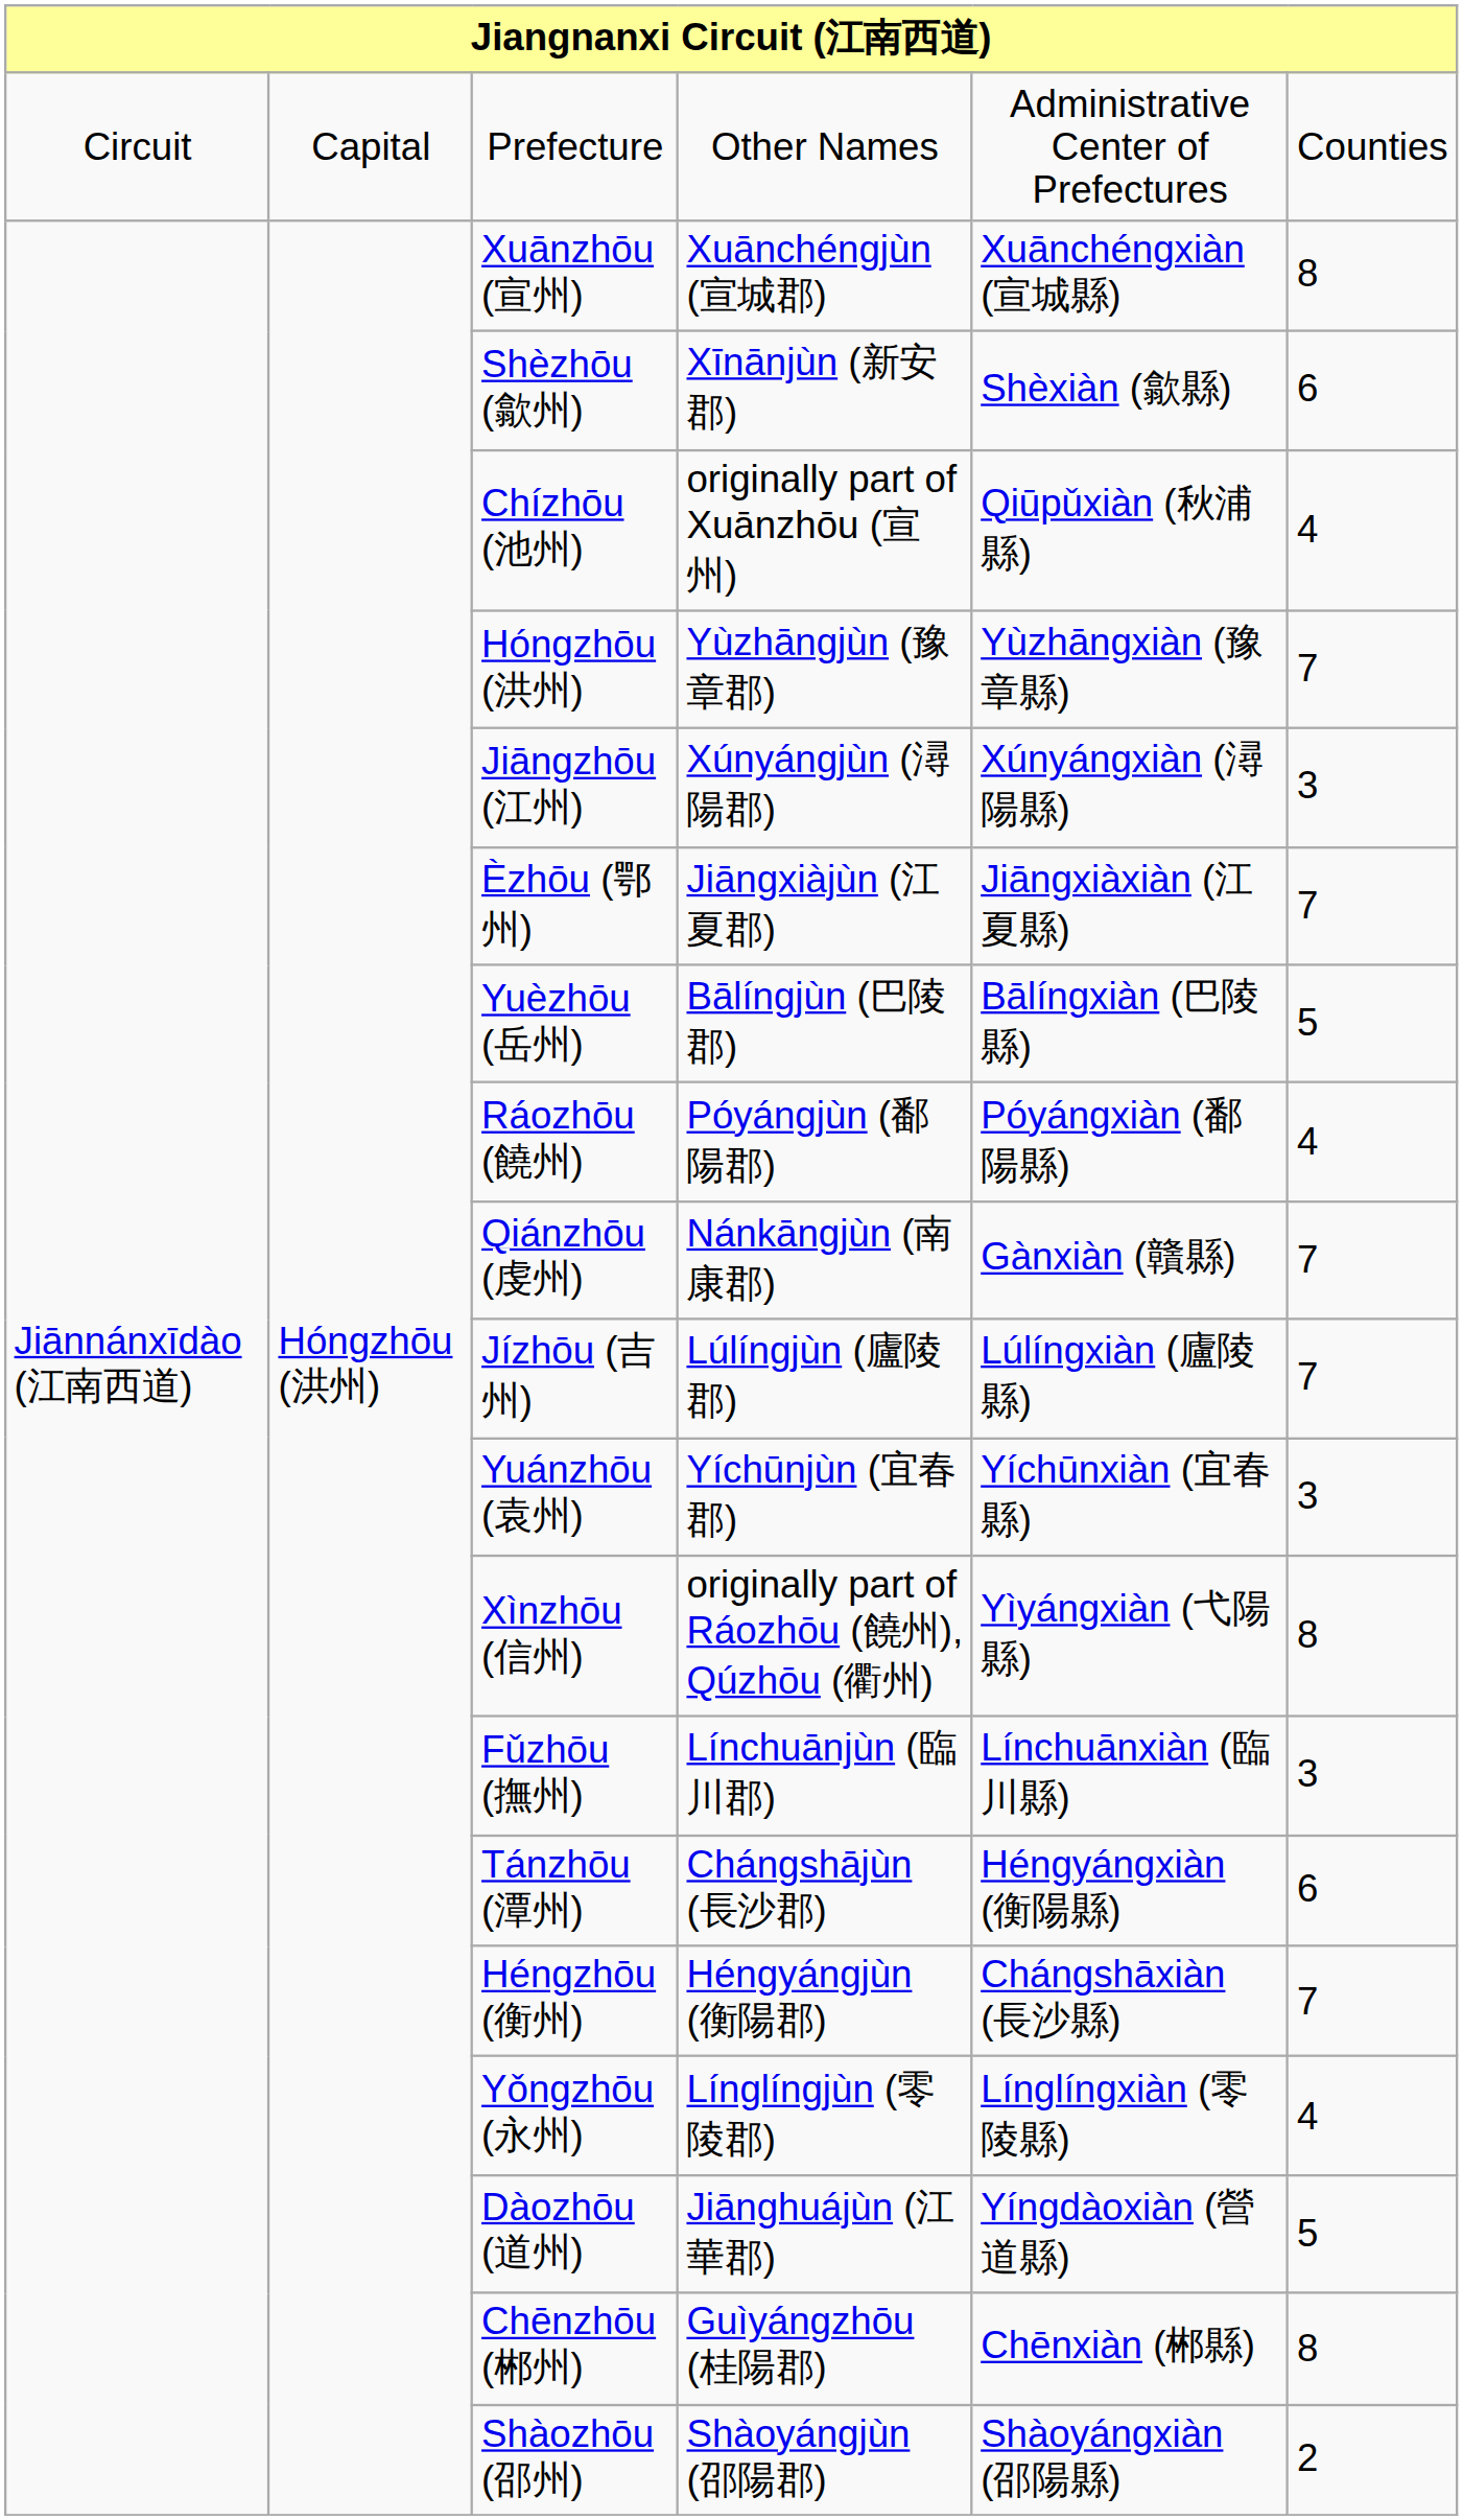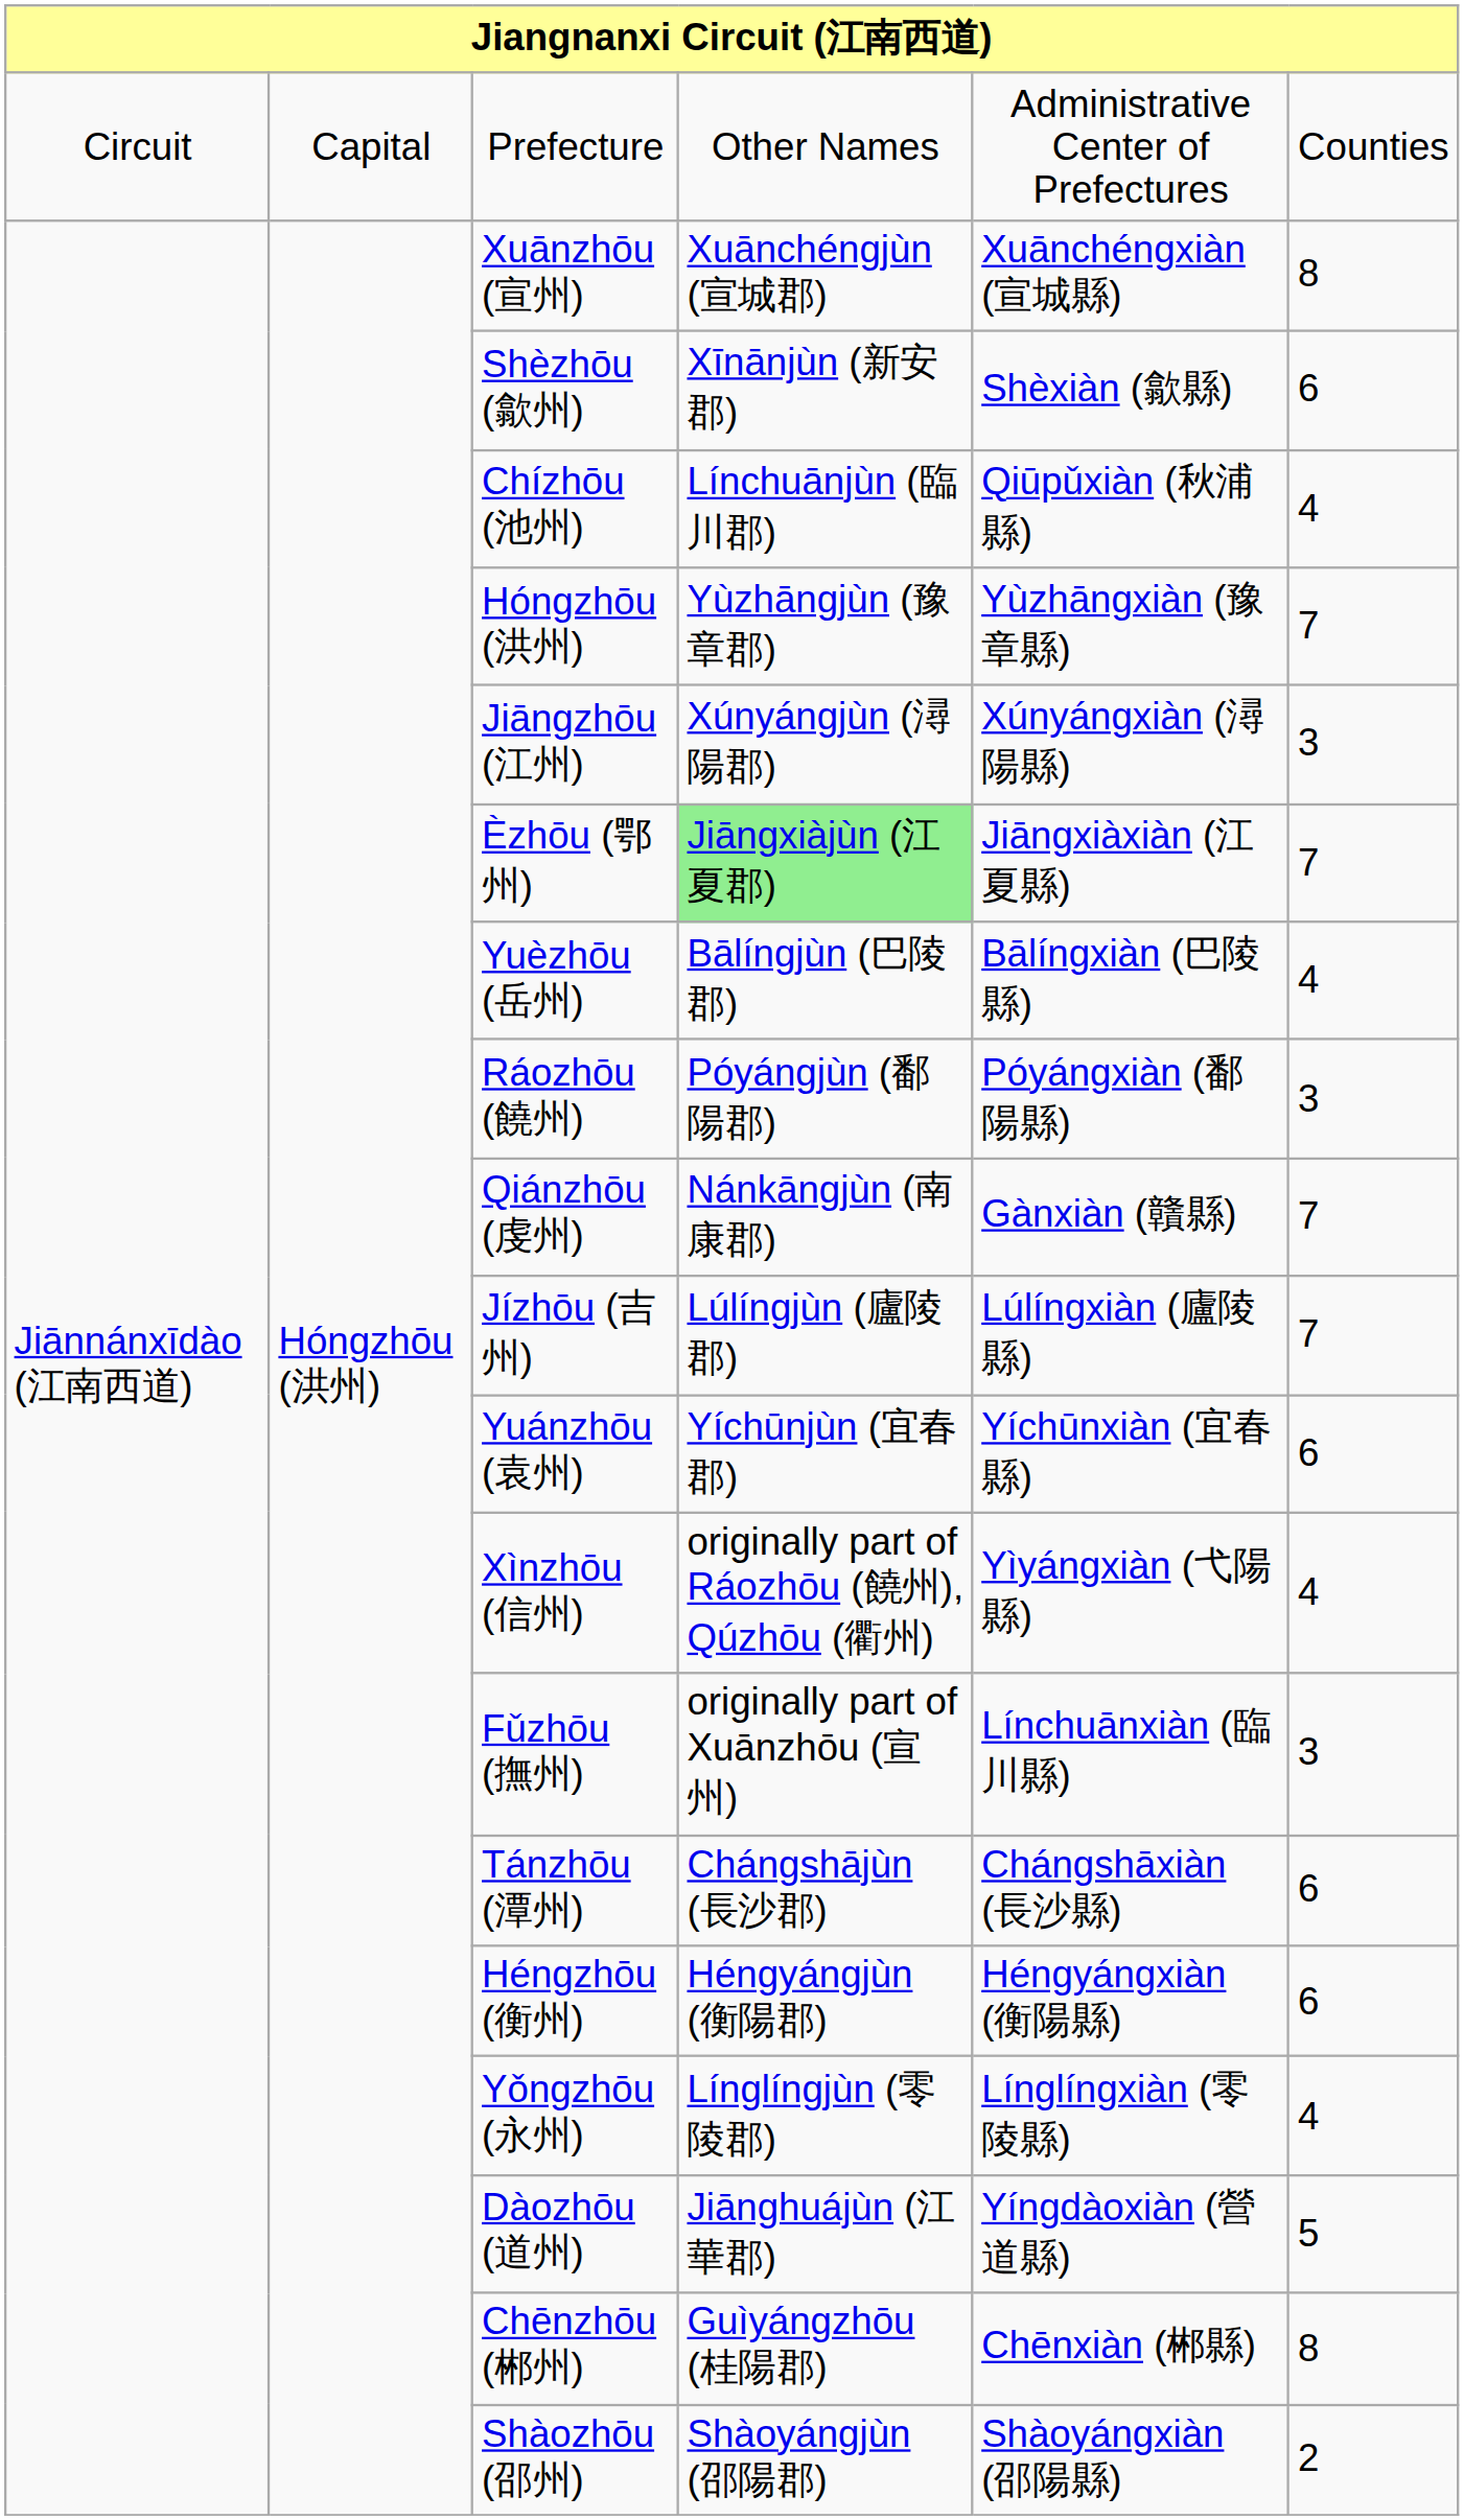Chízhōu (池州) | column 4: originally part of Xuānzhōu (宣州) -> Línchuānjùn (臨川郡)
Èzhōu (鄂州) | column 4: no background -> lightgreen background
Yuèzhōu (岳州) | column 6: 5 -> 4
Ráozhōu (饒州) | column 6: 4 -> 3
Yuánzhōu (袁州) | column 6: 3 -> 6
Xìnzhōu (信州) | column 6: 8 -> 4
Fǔzhōu (撫州) | column 4: Línchuānjùn (臨川郡) -> originally part of Xuānzhōu (宣州)
Tánzhōu (潭州) | column 5: Héngyángxiàn (衡陽縣) -> Chángshāxiàn (長沙縣)
Héngzhōu (衡州) | column 5: Chángshāxiàn (長沙縣) -> Héngyángxiàn (衡陽縣)
Héngzhōu (衡州) | column 6: 7 -> 6
